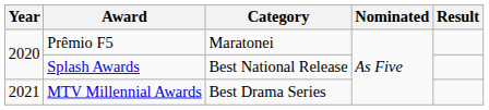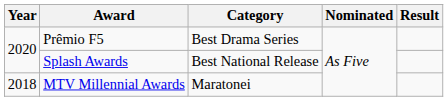Prêmio F5 | Category: Maratonei -> Best Drama Series
MTV Millennial Awards | Year: 2021 -> 2018
MTV Millennial Awards | Category: Best Drama Series -> Maratonei
